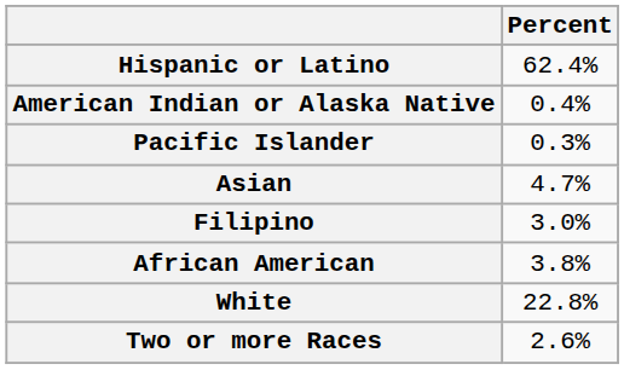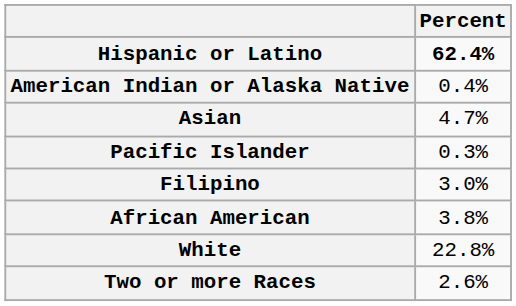Hispanic or Latino | Percent: normal -> bold
rows swapped: Asian <-> Pacific Islander
